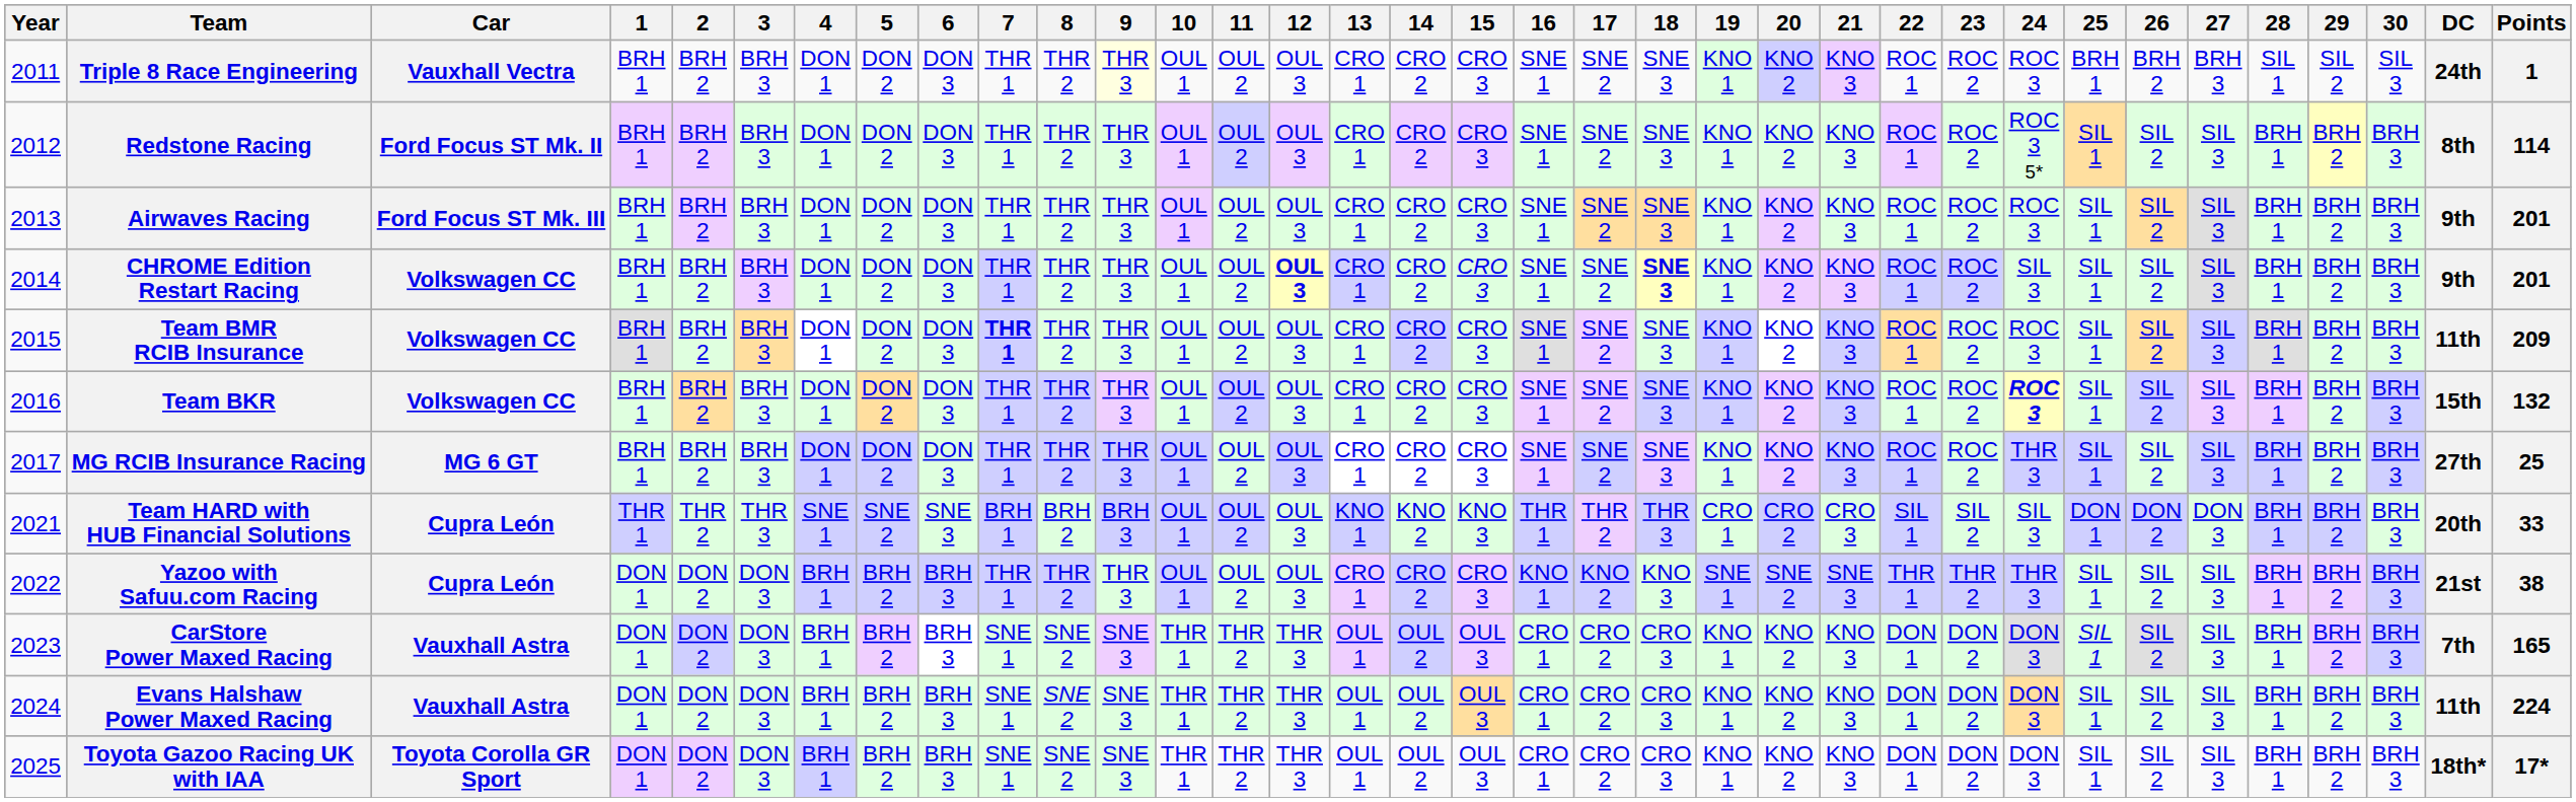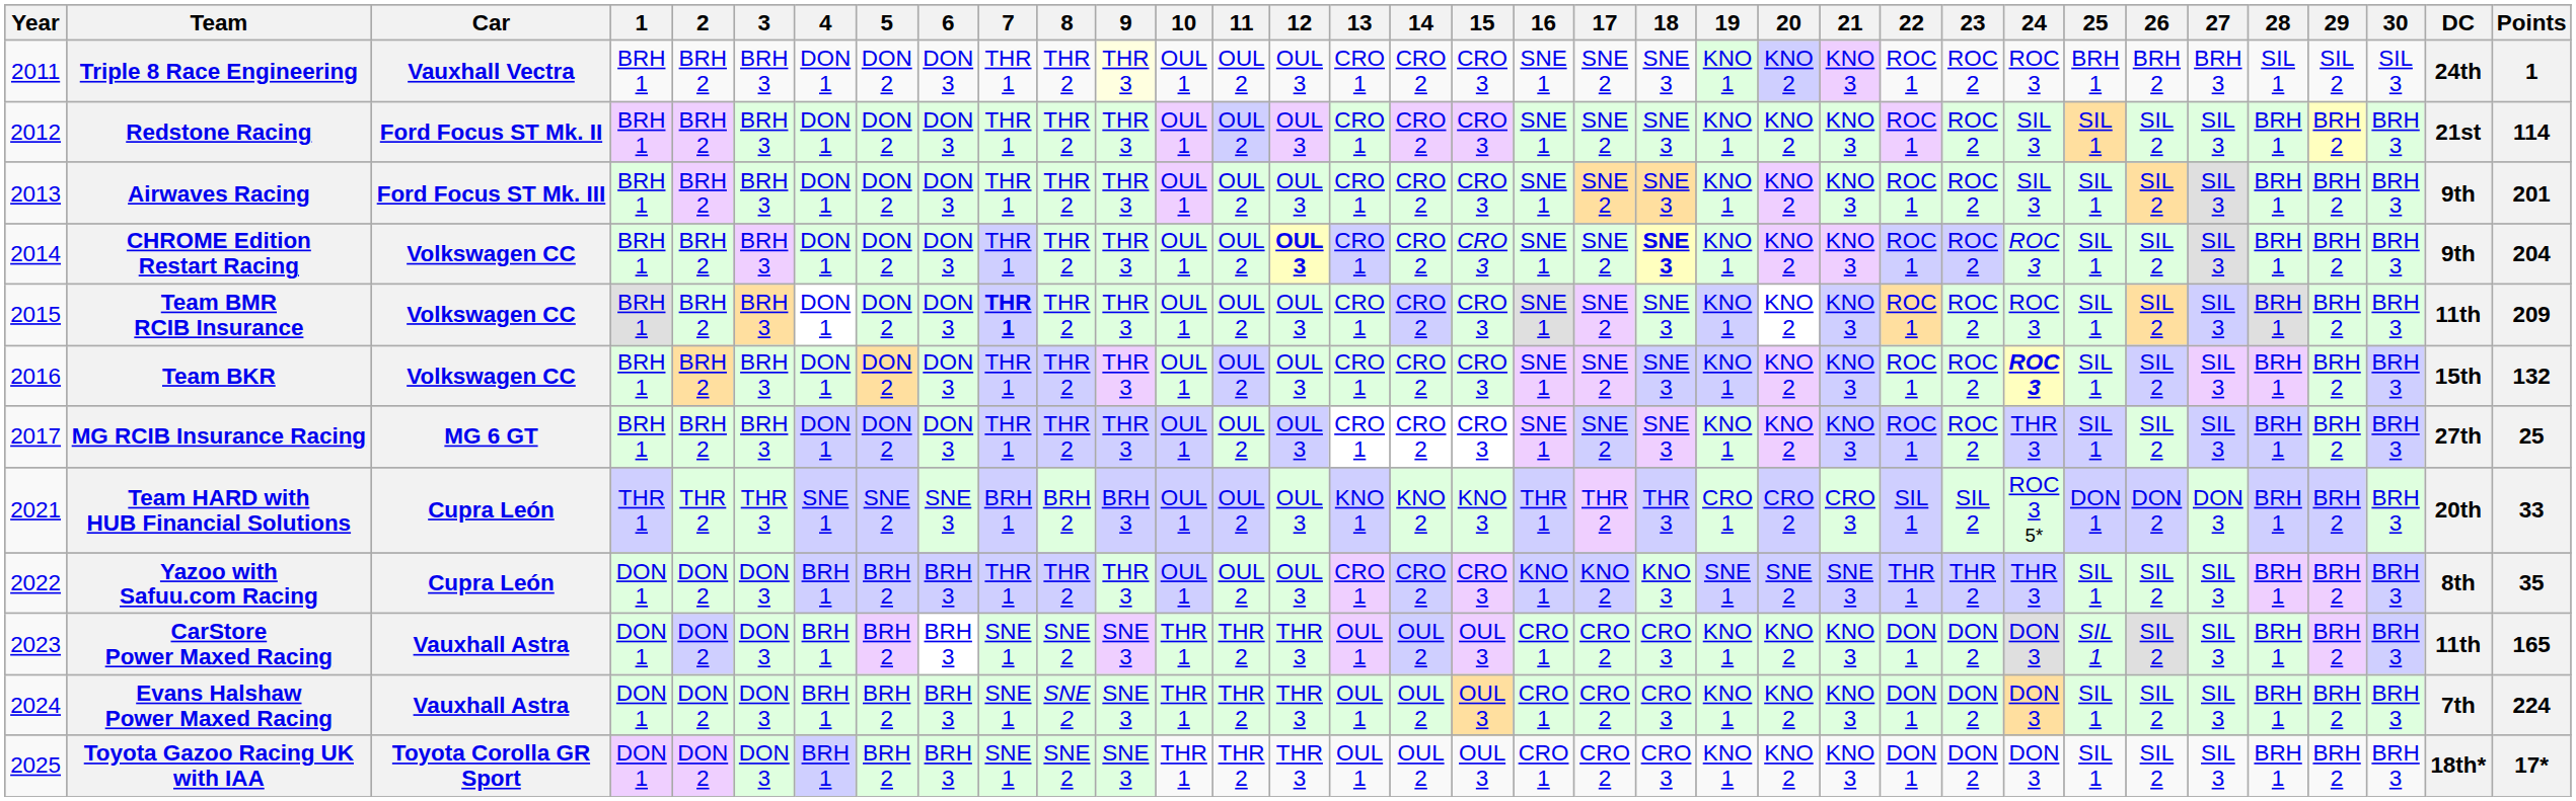Redstone Racing | 24: ROC 3 5* -> SIL 3
Redstone Racing | DC: 8th -> 21st
Airwaves Racing | 24: ROC 3 -> SIL 3
CHROME Edition Restart Racing | 24: SIL 3 -> ROC 3
CHROME Edition Restart Racing | Points: 201 -> 204
Team HARD with HUB Financial Solutions | 24: SIL 3 -> ROC 3 5*
Yazoo with Safuu.com Racing | DC: 21st -> 8th
Yazoo with Safuu.com Racing | Points: 38 -> 35
CarStore Power Maxed Racing | DC: 7th -> 11th
Evans Halshaw Power Maxed Racing | DC: 11th -> 7th
